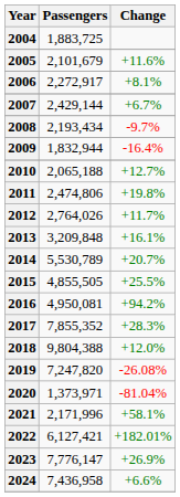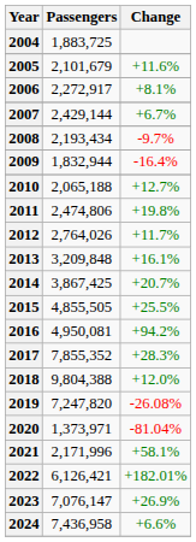2014 | Passengers: 5,530,789 -> 3,867,425
2022 | Passengers: 6,127,421 -> 6,126,421
2023 | Passengers: 7,776,147 -> 7,076,147
